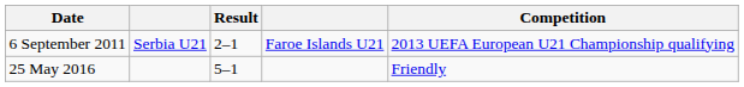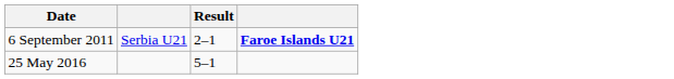- column: Competition | 2013 UEFA European U21 Championship qualifying | Friendly
6 September 2011 | column 4: normal -> bold
